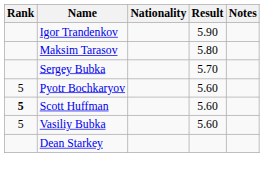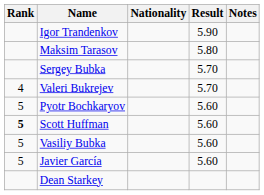+ row: 4 | Valeri Bukrejev | 5.70
+ row: 5 | Javier García | 5.60
